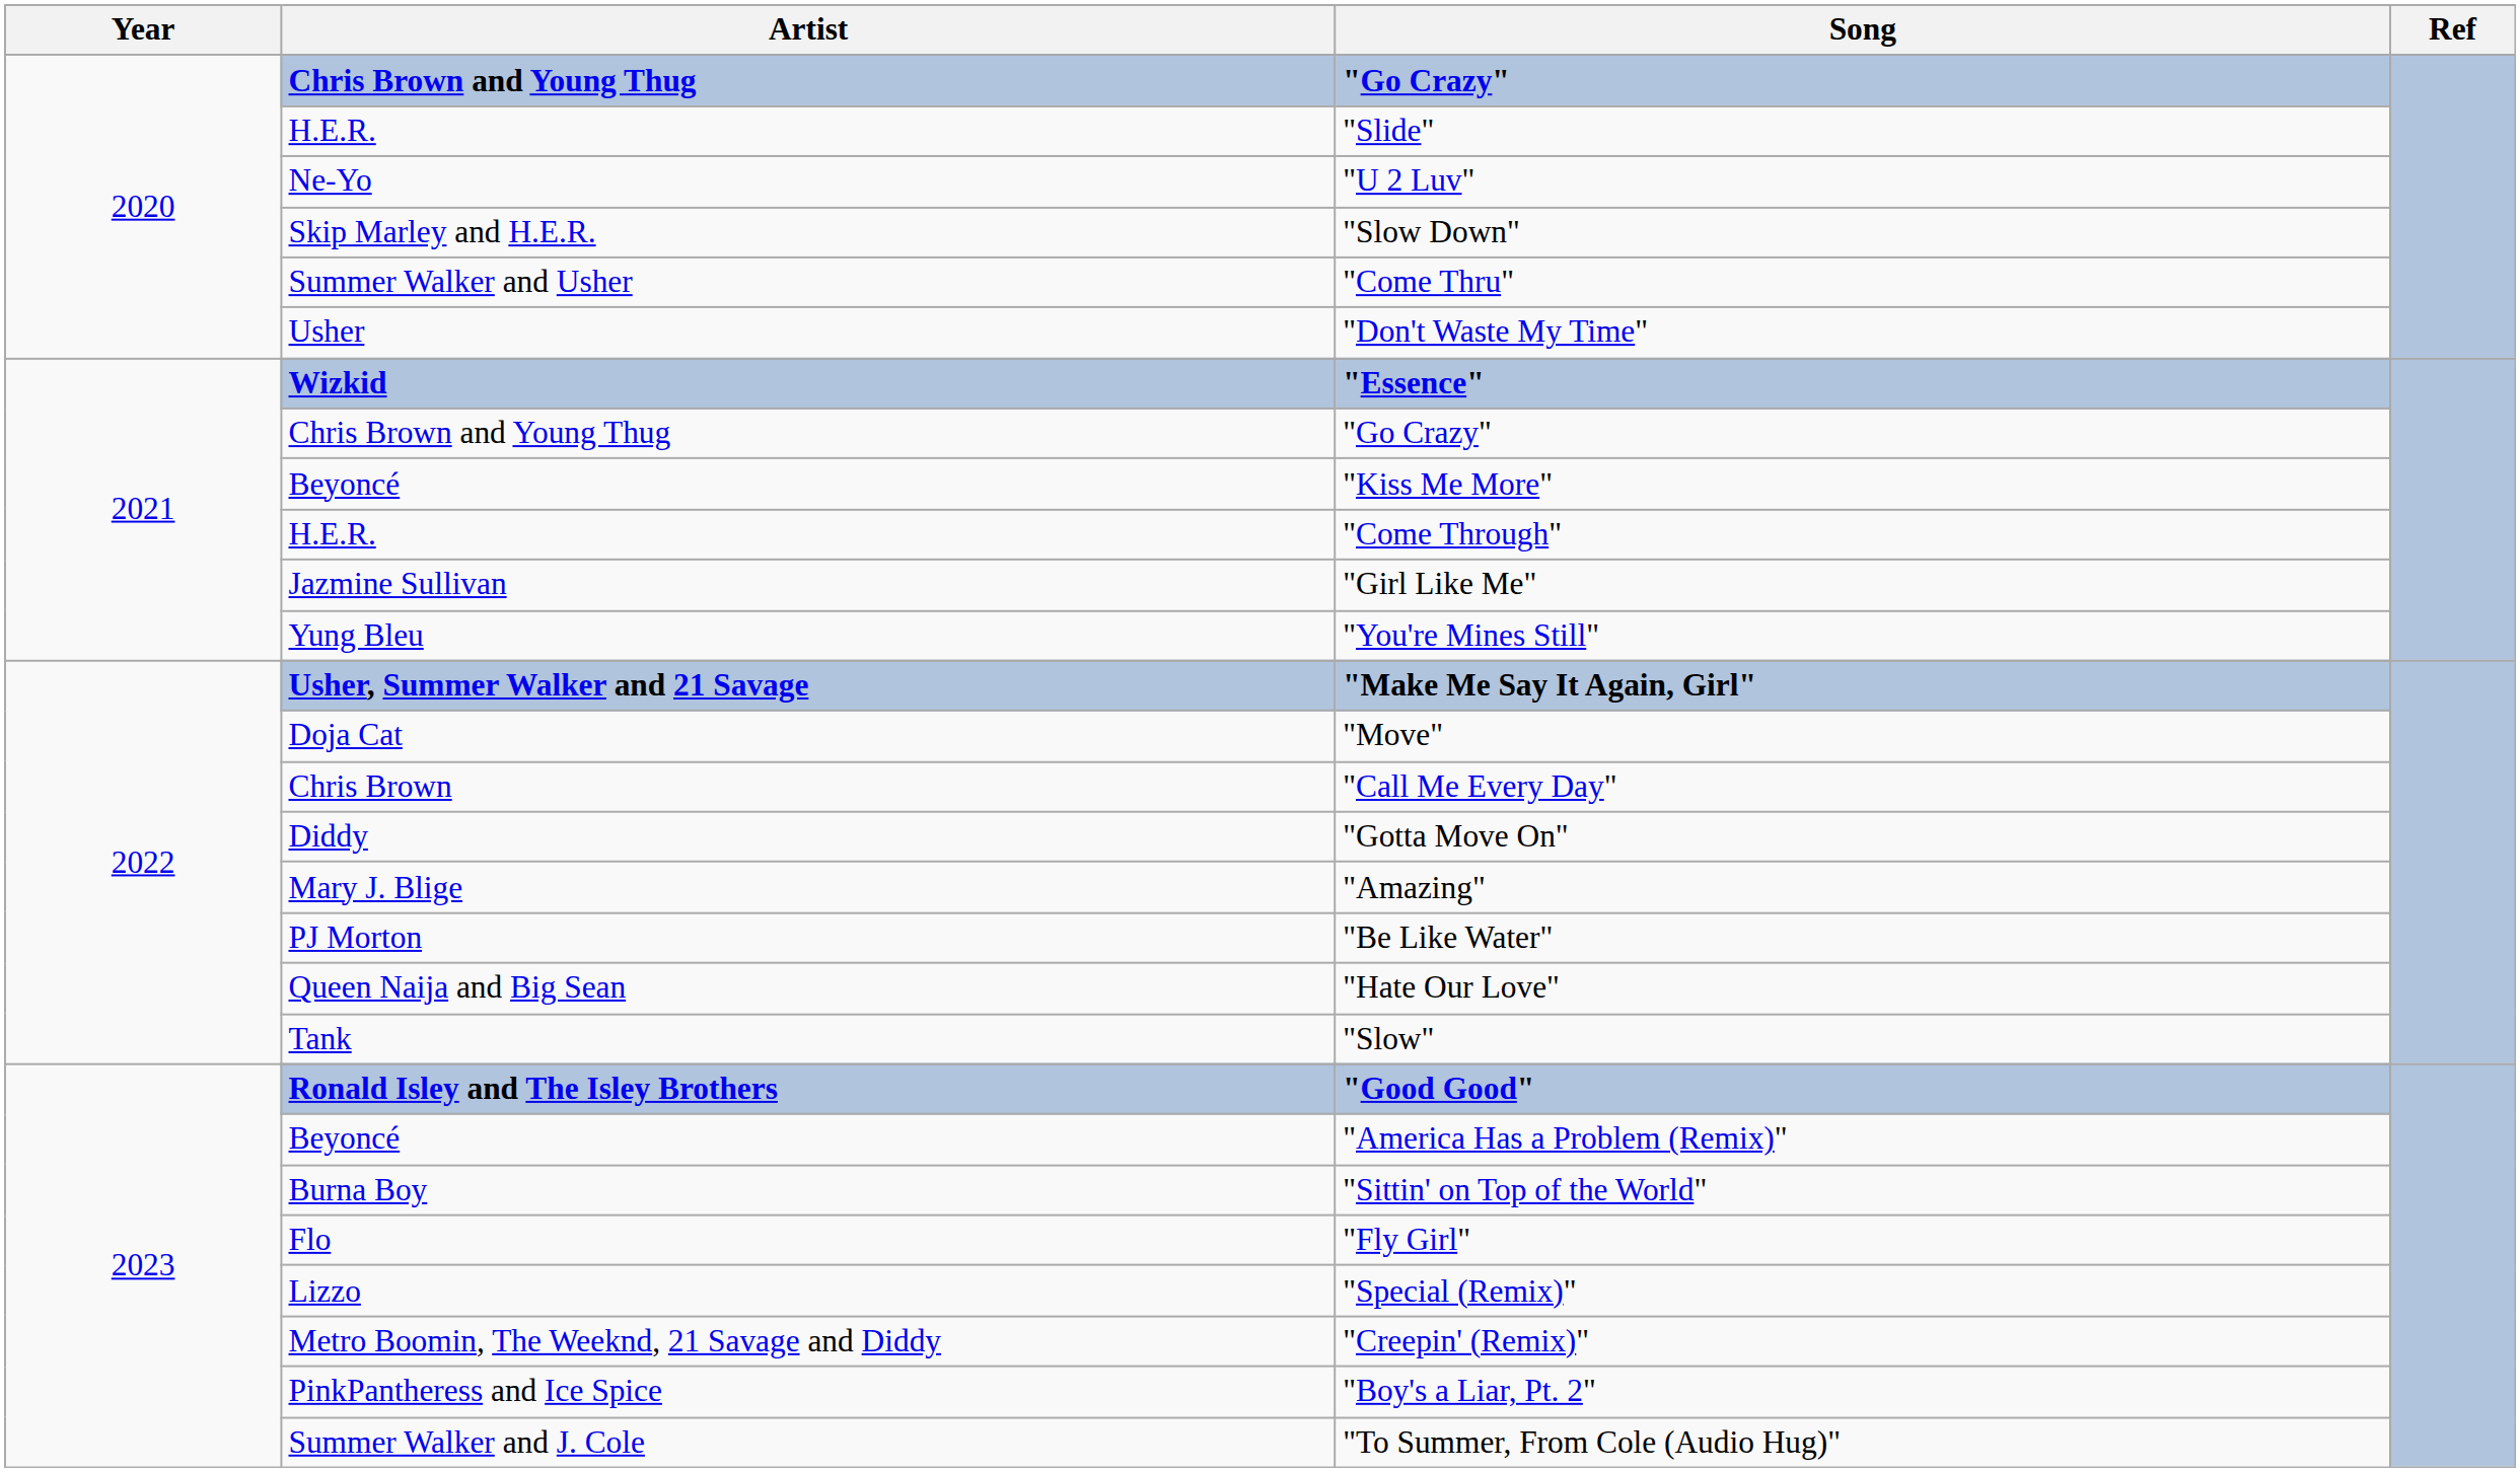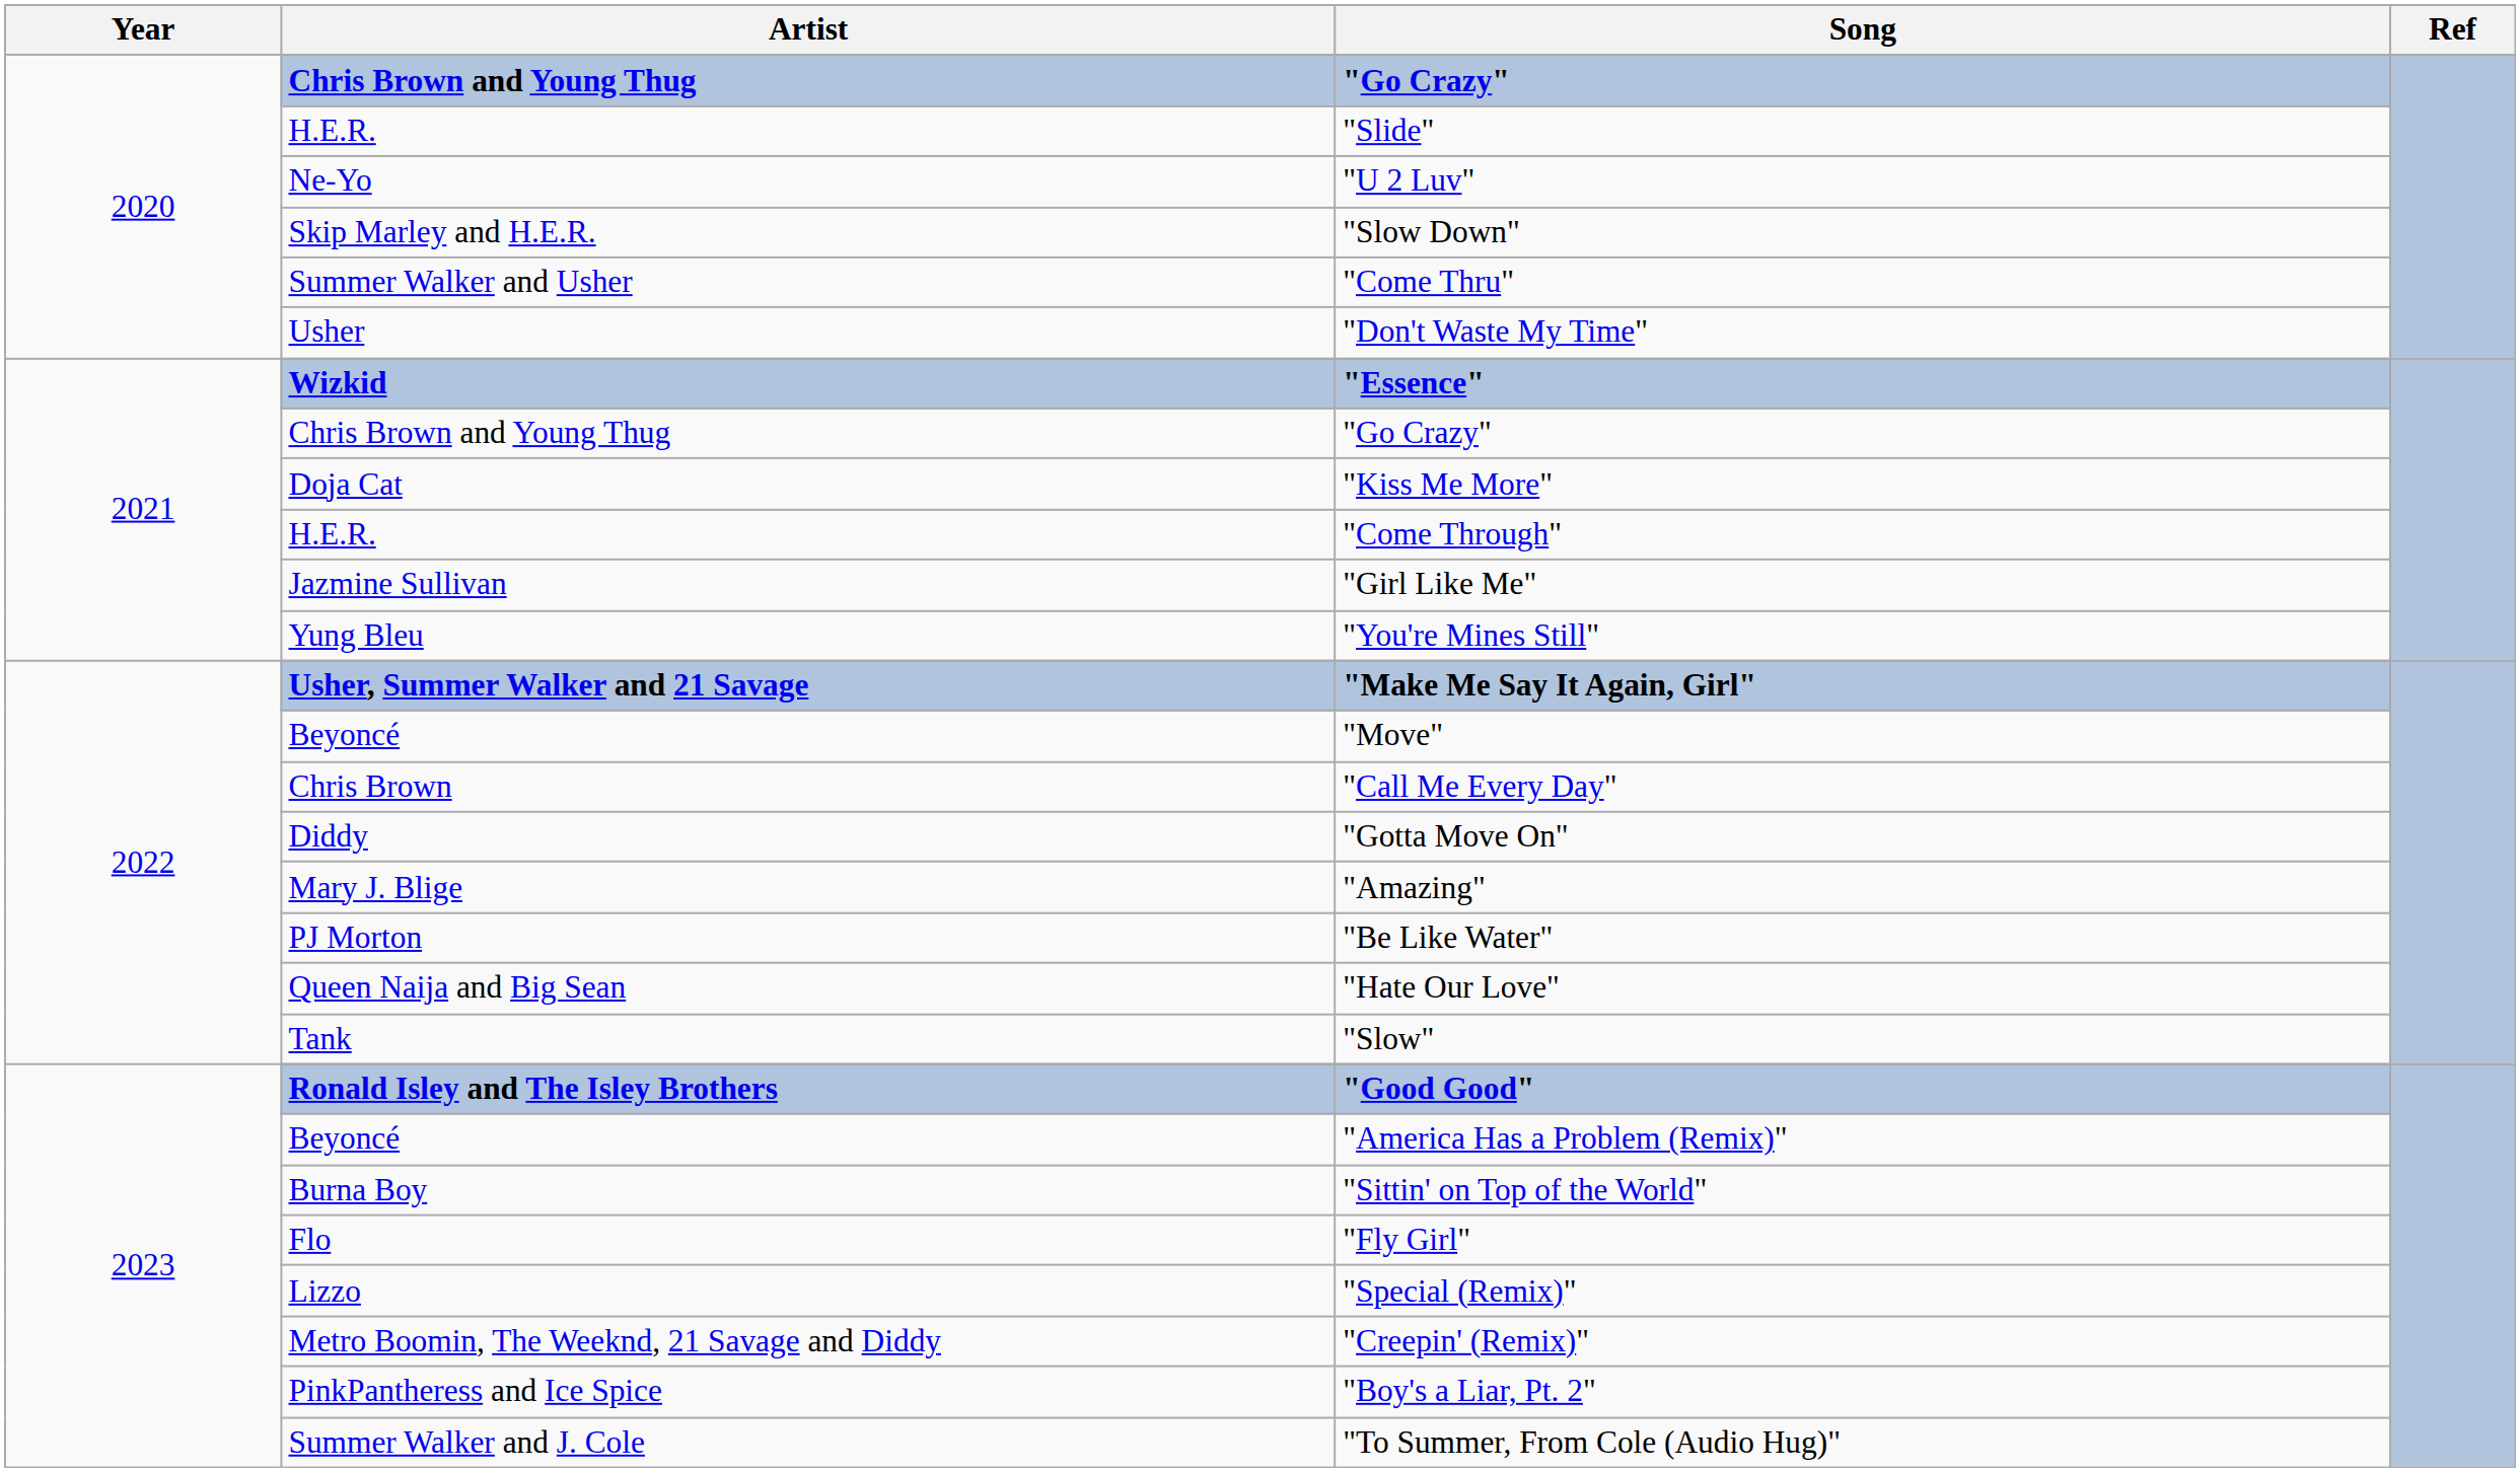"Kiss Me More" | Artist: Beyoncé -> Doja Cat
"Move" | Artist: Doja Cat -> Beyoncé
